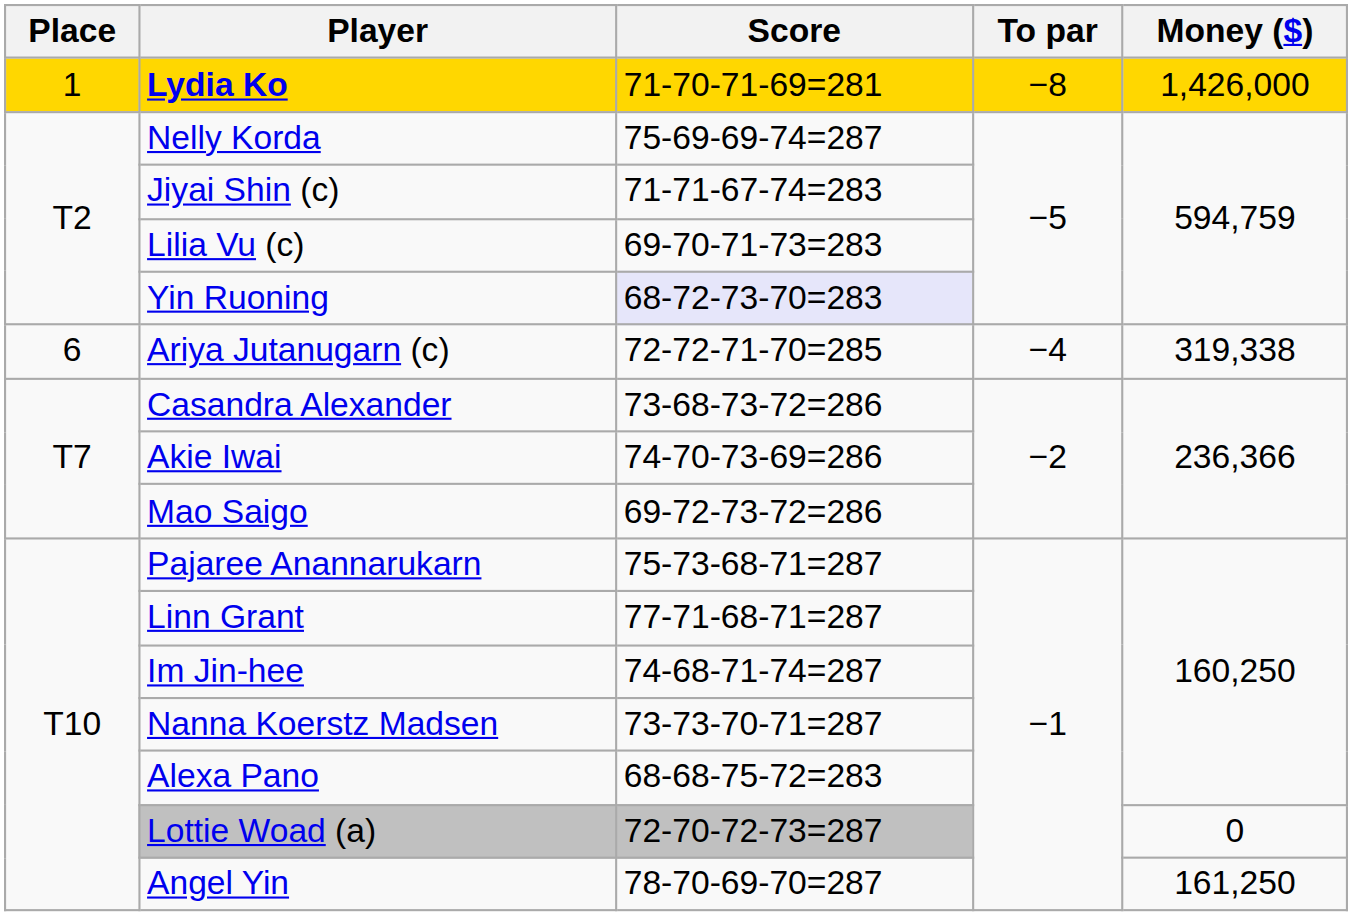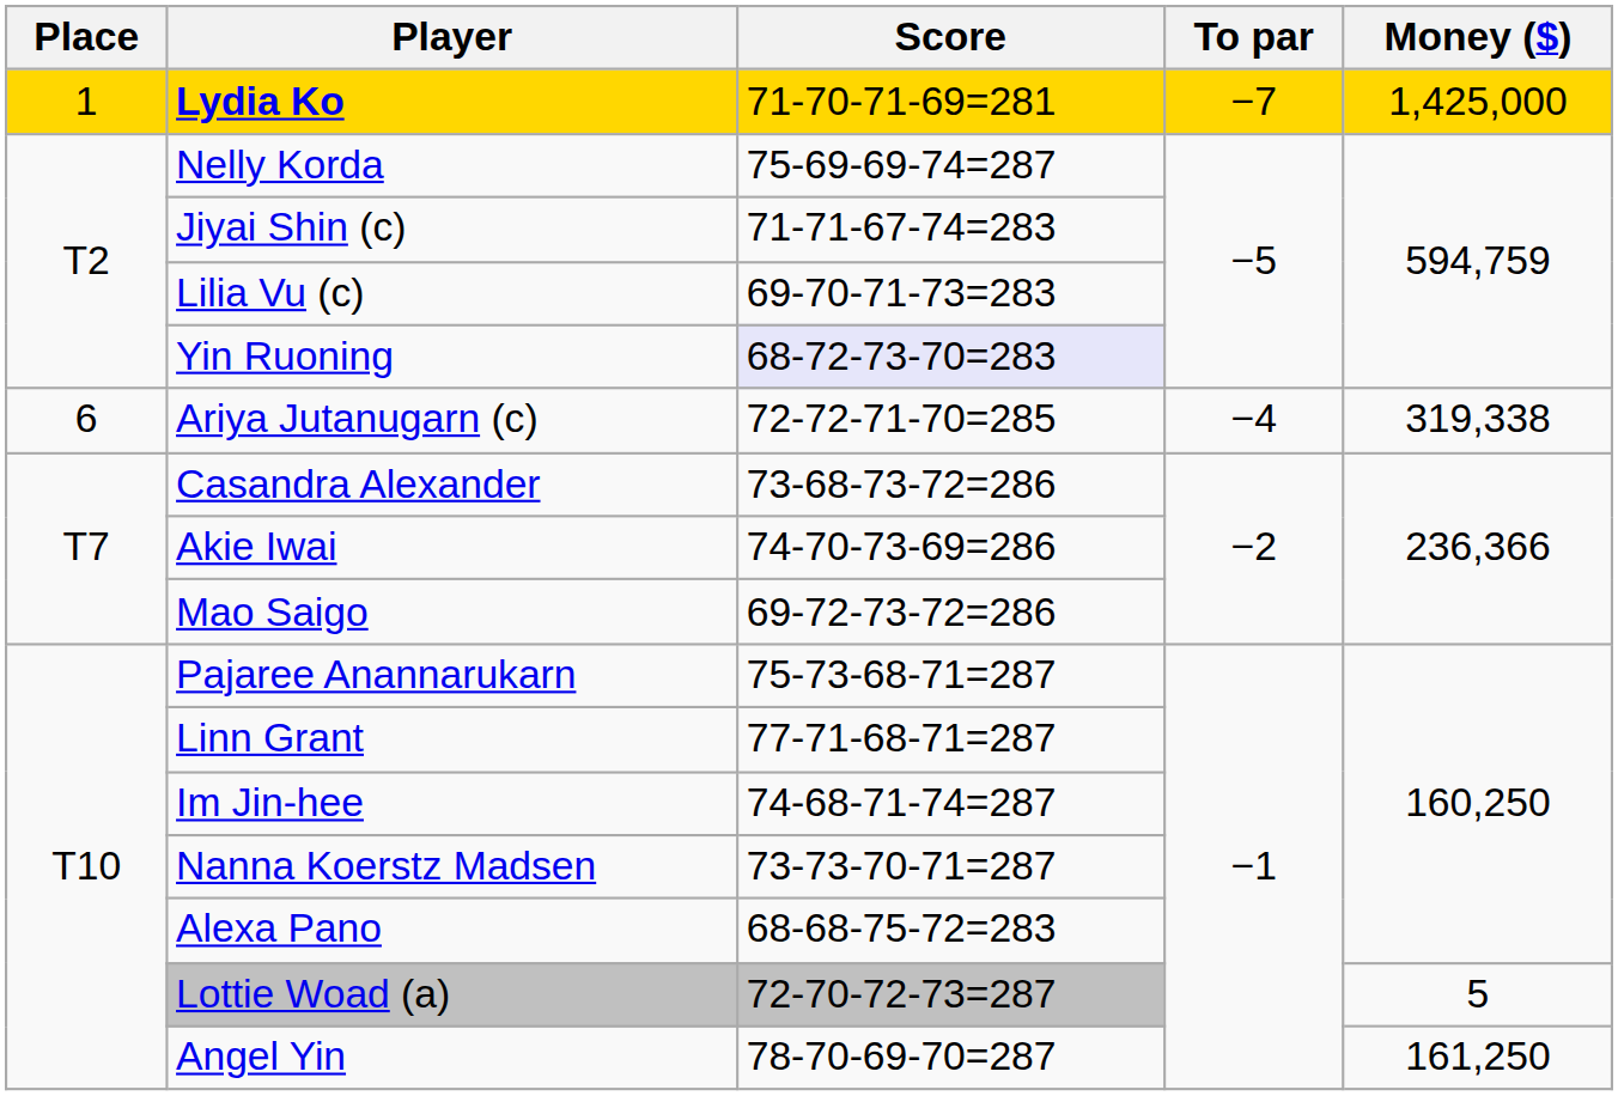Lydia Ko | To par: −8 -> −7
Lydia Ko | Money ($): 1,426,000 -> 1,425,000
Lottie Woad (a) | Money ($): 0 -> 5
